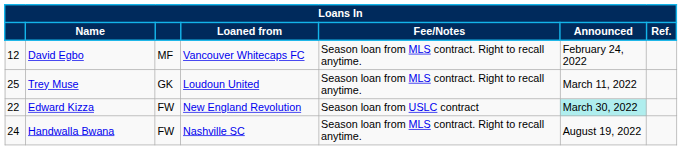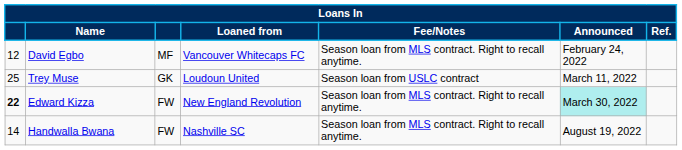Trey Muse | Fee/Notes: Season loan from MLS contract. Right to recall anytime. -> Season loan from USLC contract
Edward Kizza | column 1: normal -> bold
Edward Kizza | Fee/Notes: Season loan from USLC contract -> Season loan from MLS contract. Right to recall anytime.
Handwalla Bwana | column 1: 24 -> 14
